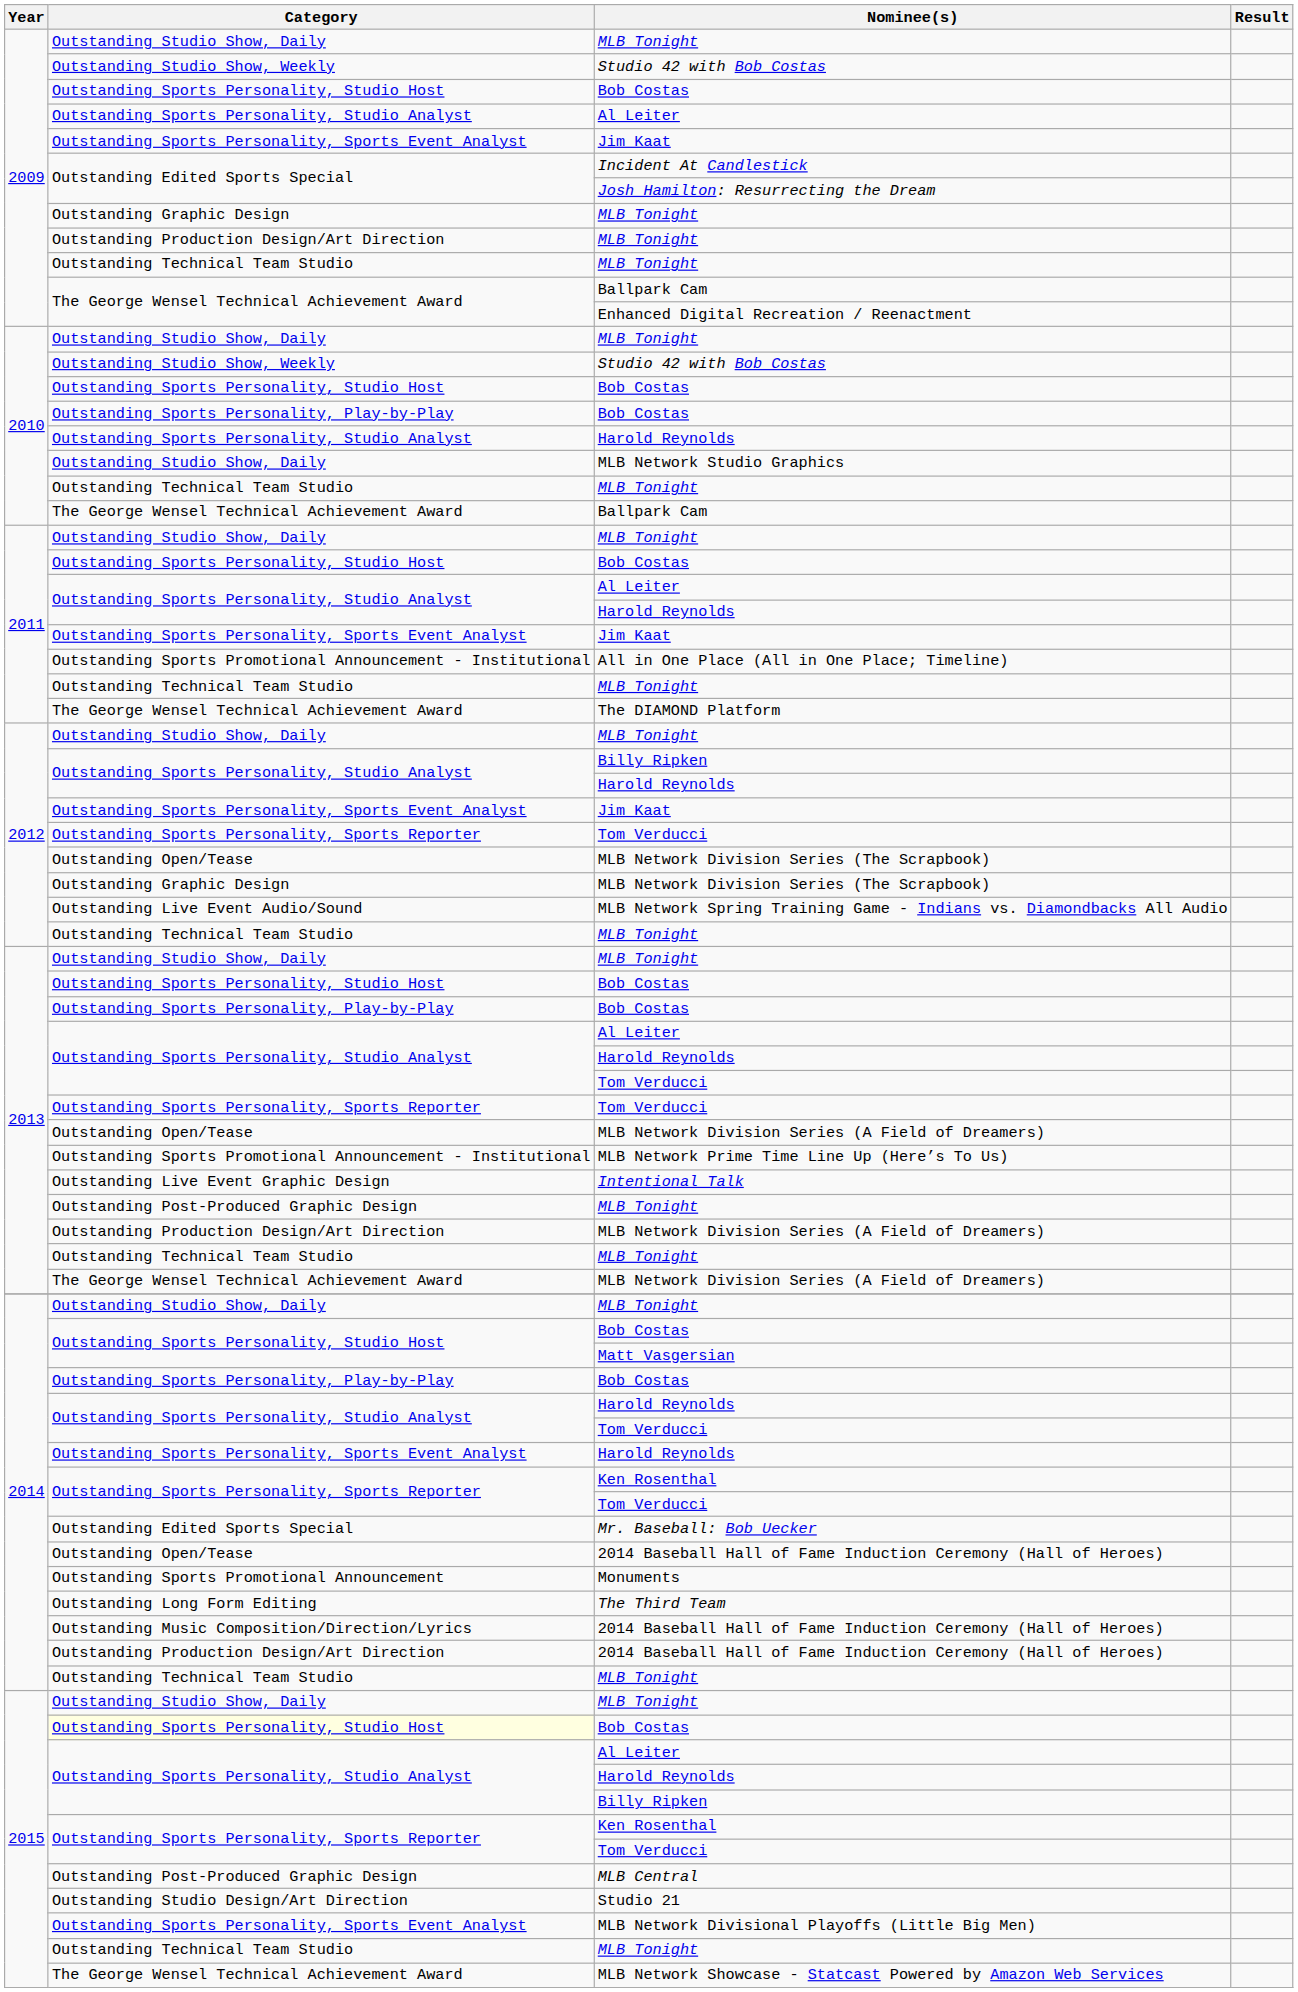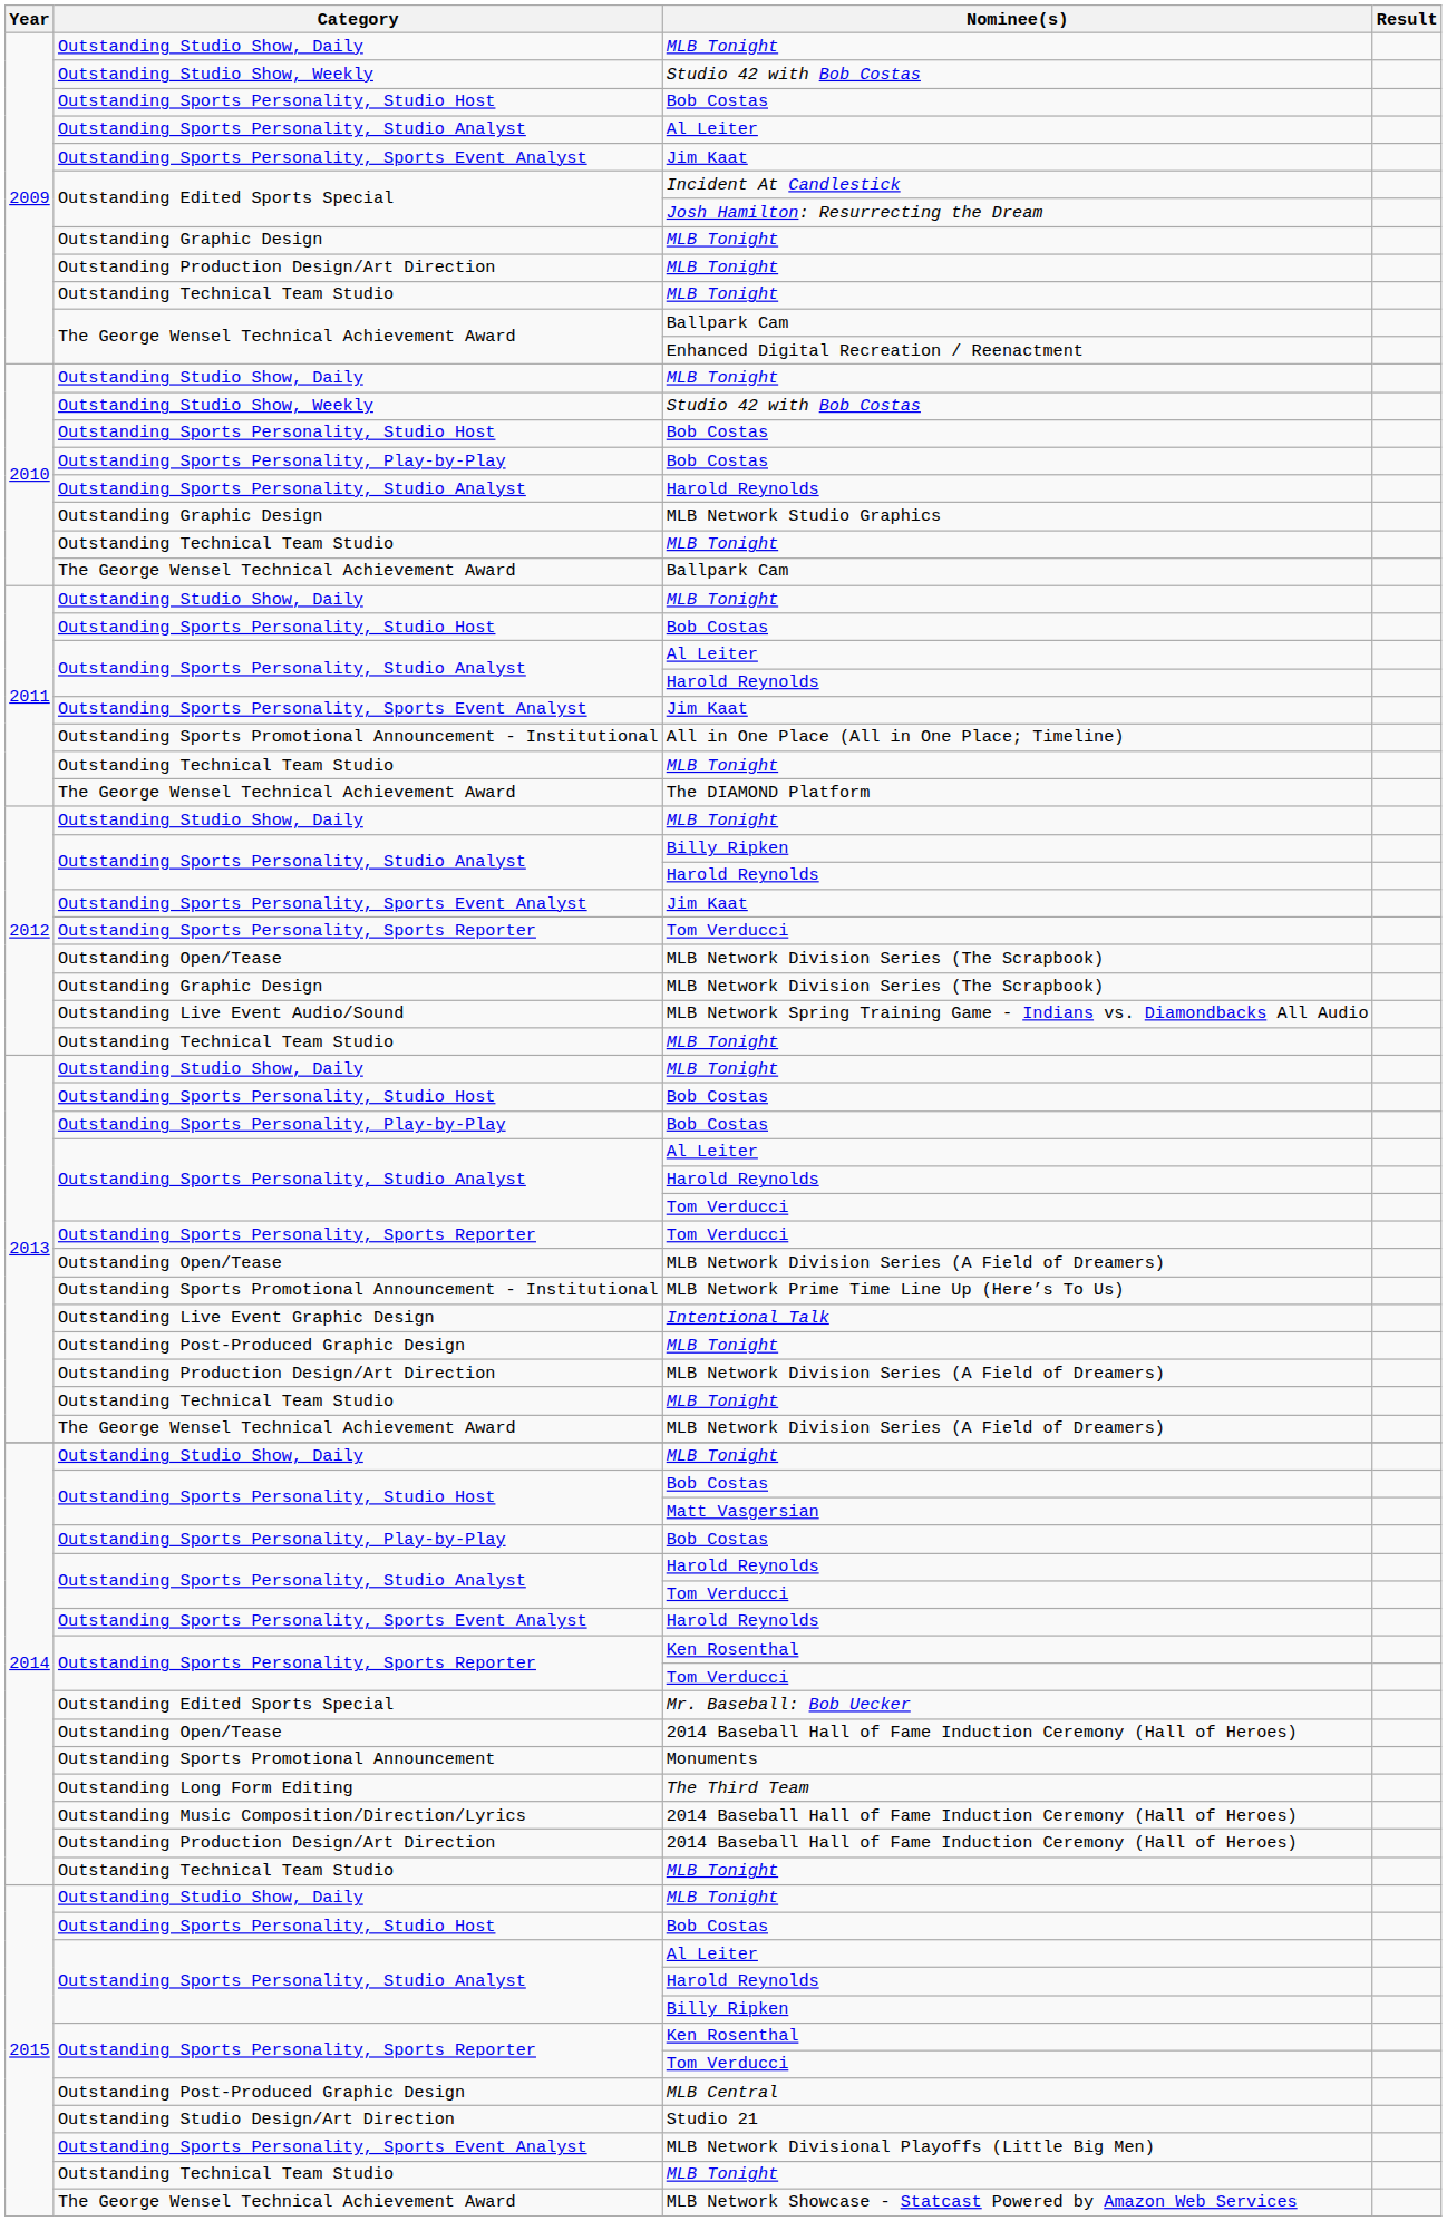MLB Network Studio Graphics | Category: Outstanding Studio Show, Daily -> Outstanding Graphic Design
2015 / Bob Costas | Category: lightyellow background -> no background
